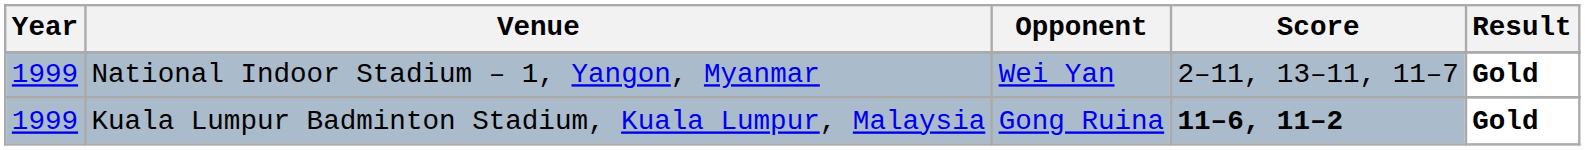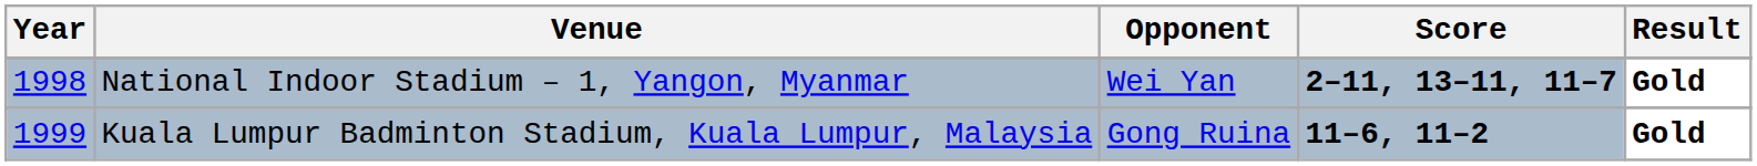National Indoor Stadium – 1, Yangon, Myanmar | Year: 1999 -> 1998
National Indoor Stadium – 1, Yangon, Myanmar | Score: normal -> bold
